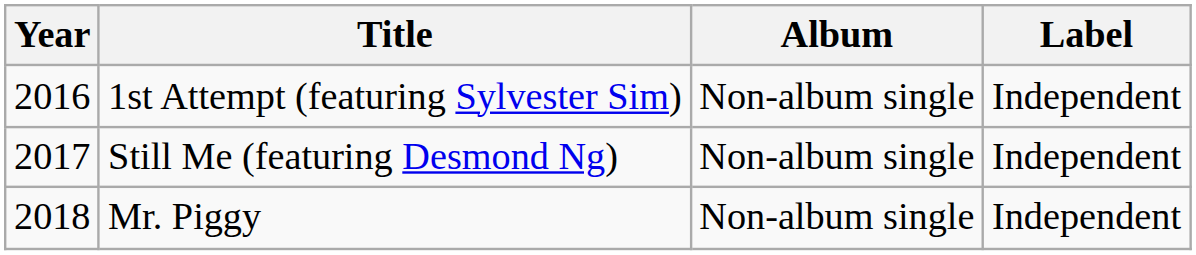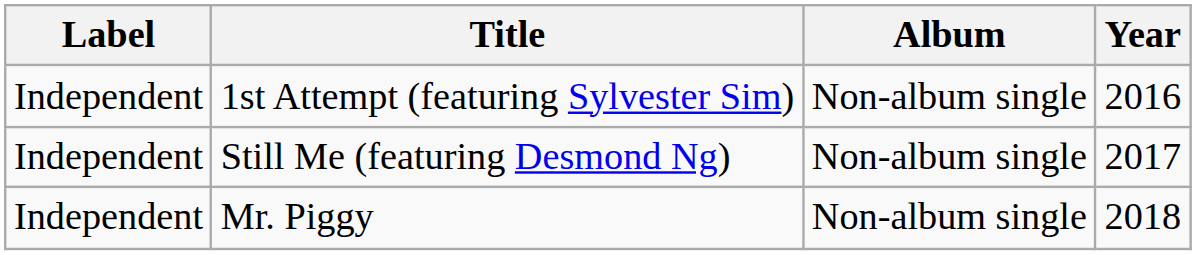columns swapped: Year <-> Label
